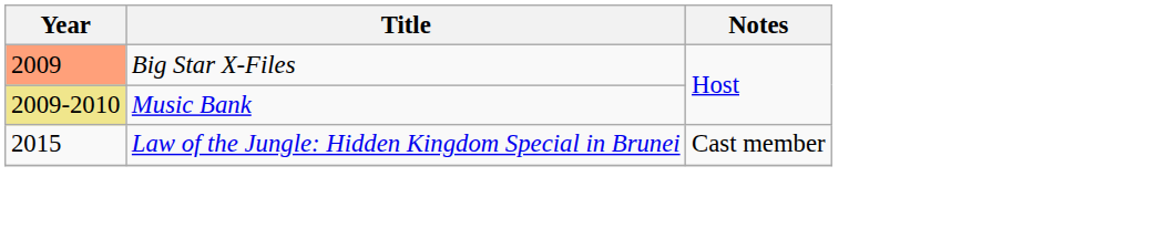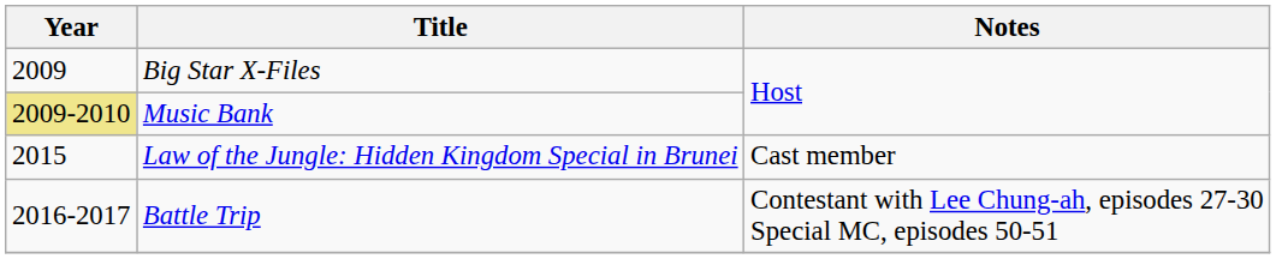Big Star X-Files | Year: lightsalmon background -> no background
+ row: 2016-2017 | Battle Trip | Contestant with Lee Chung-ah, episodes 27-30 Special MC, episodes 50-51
